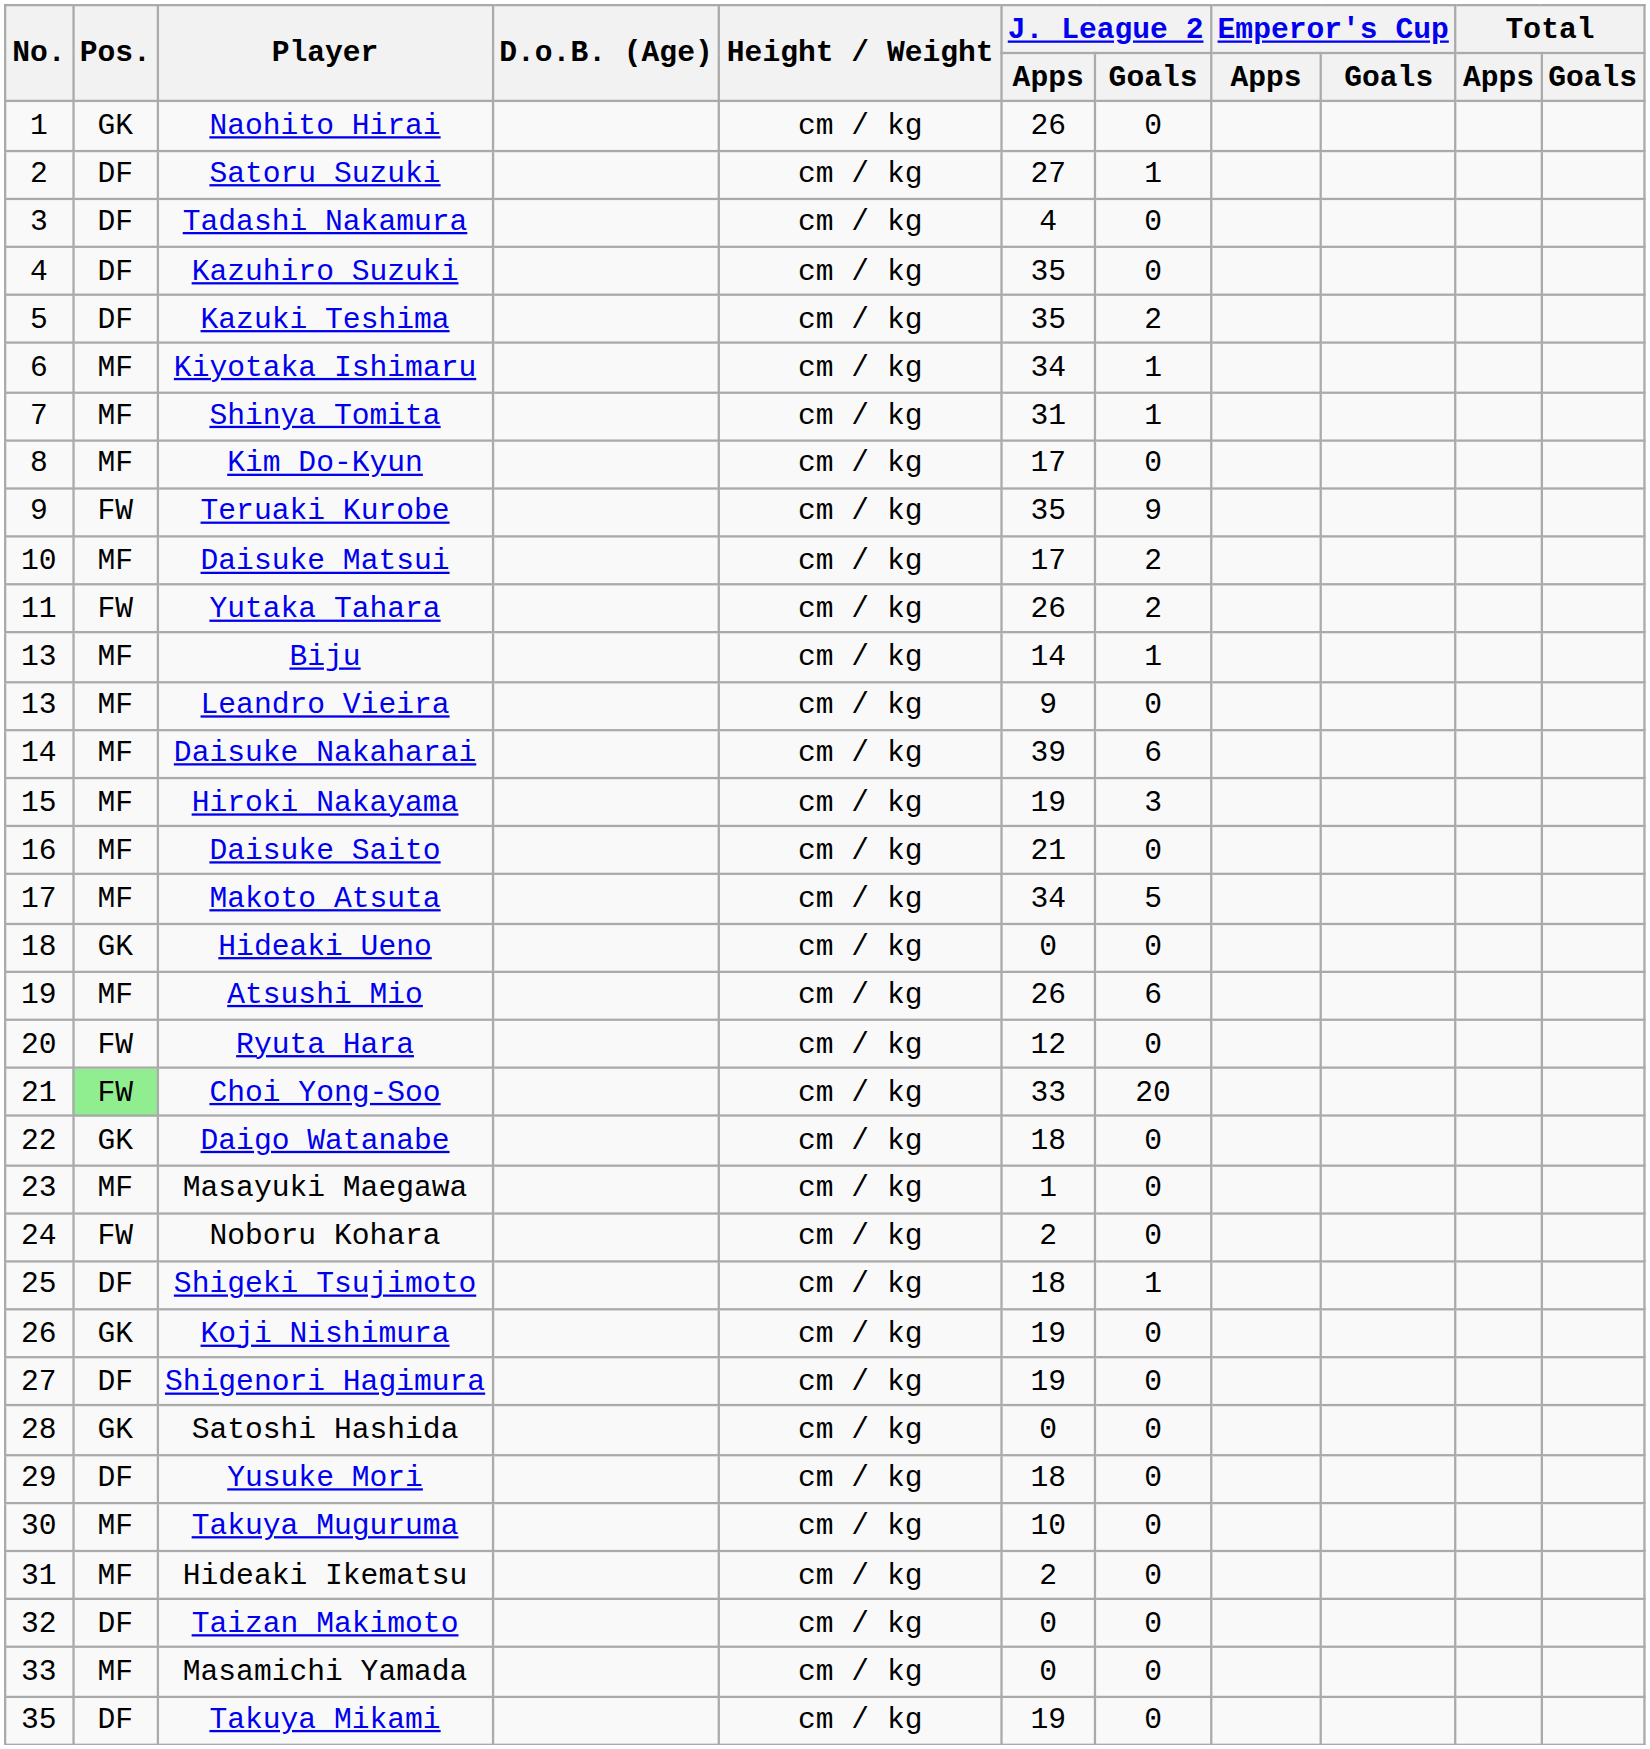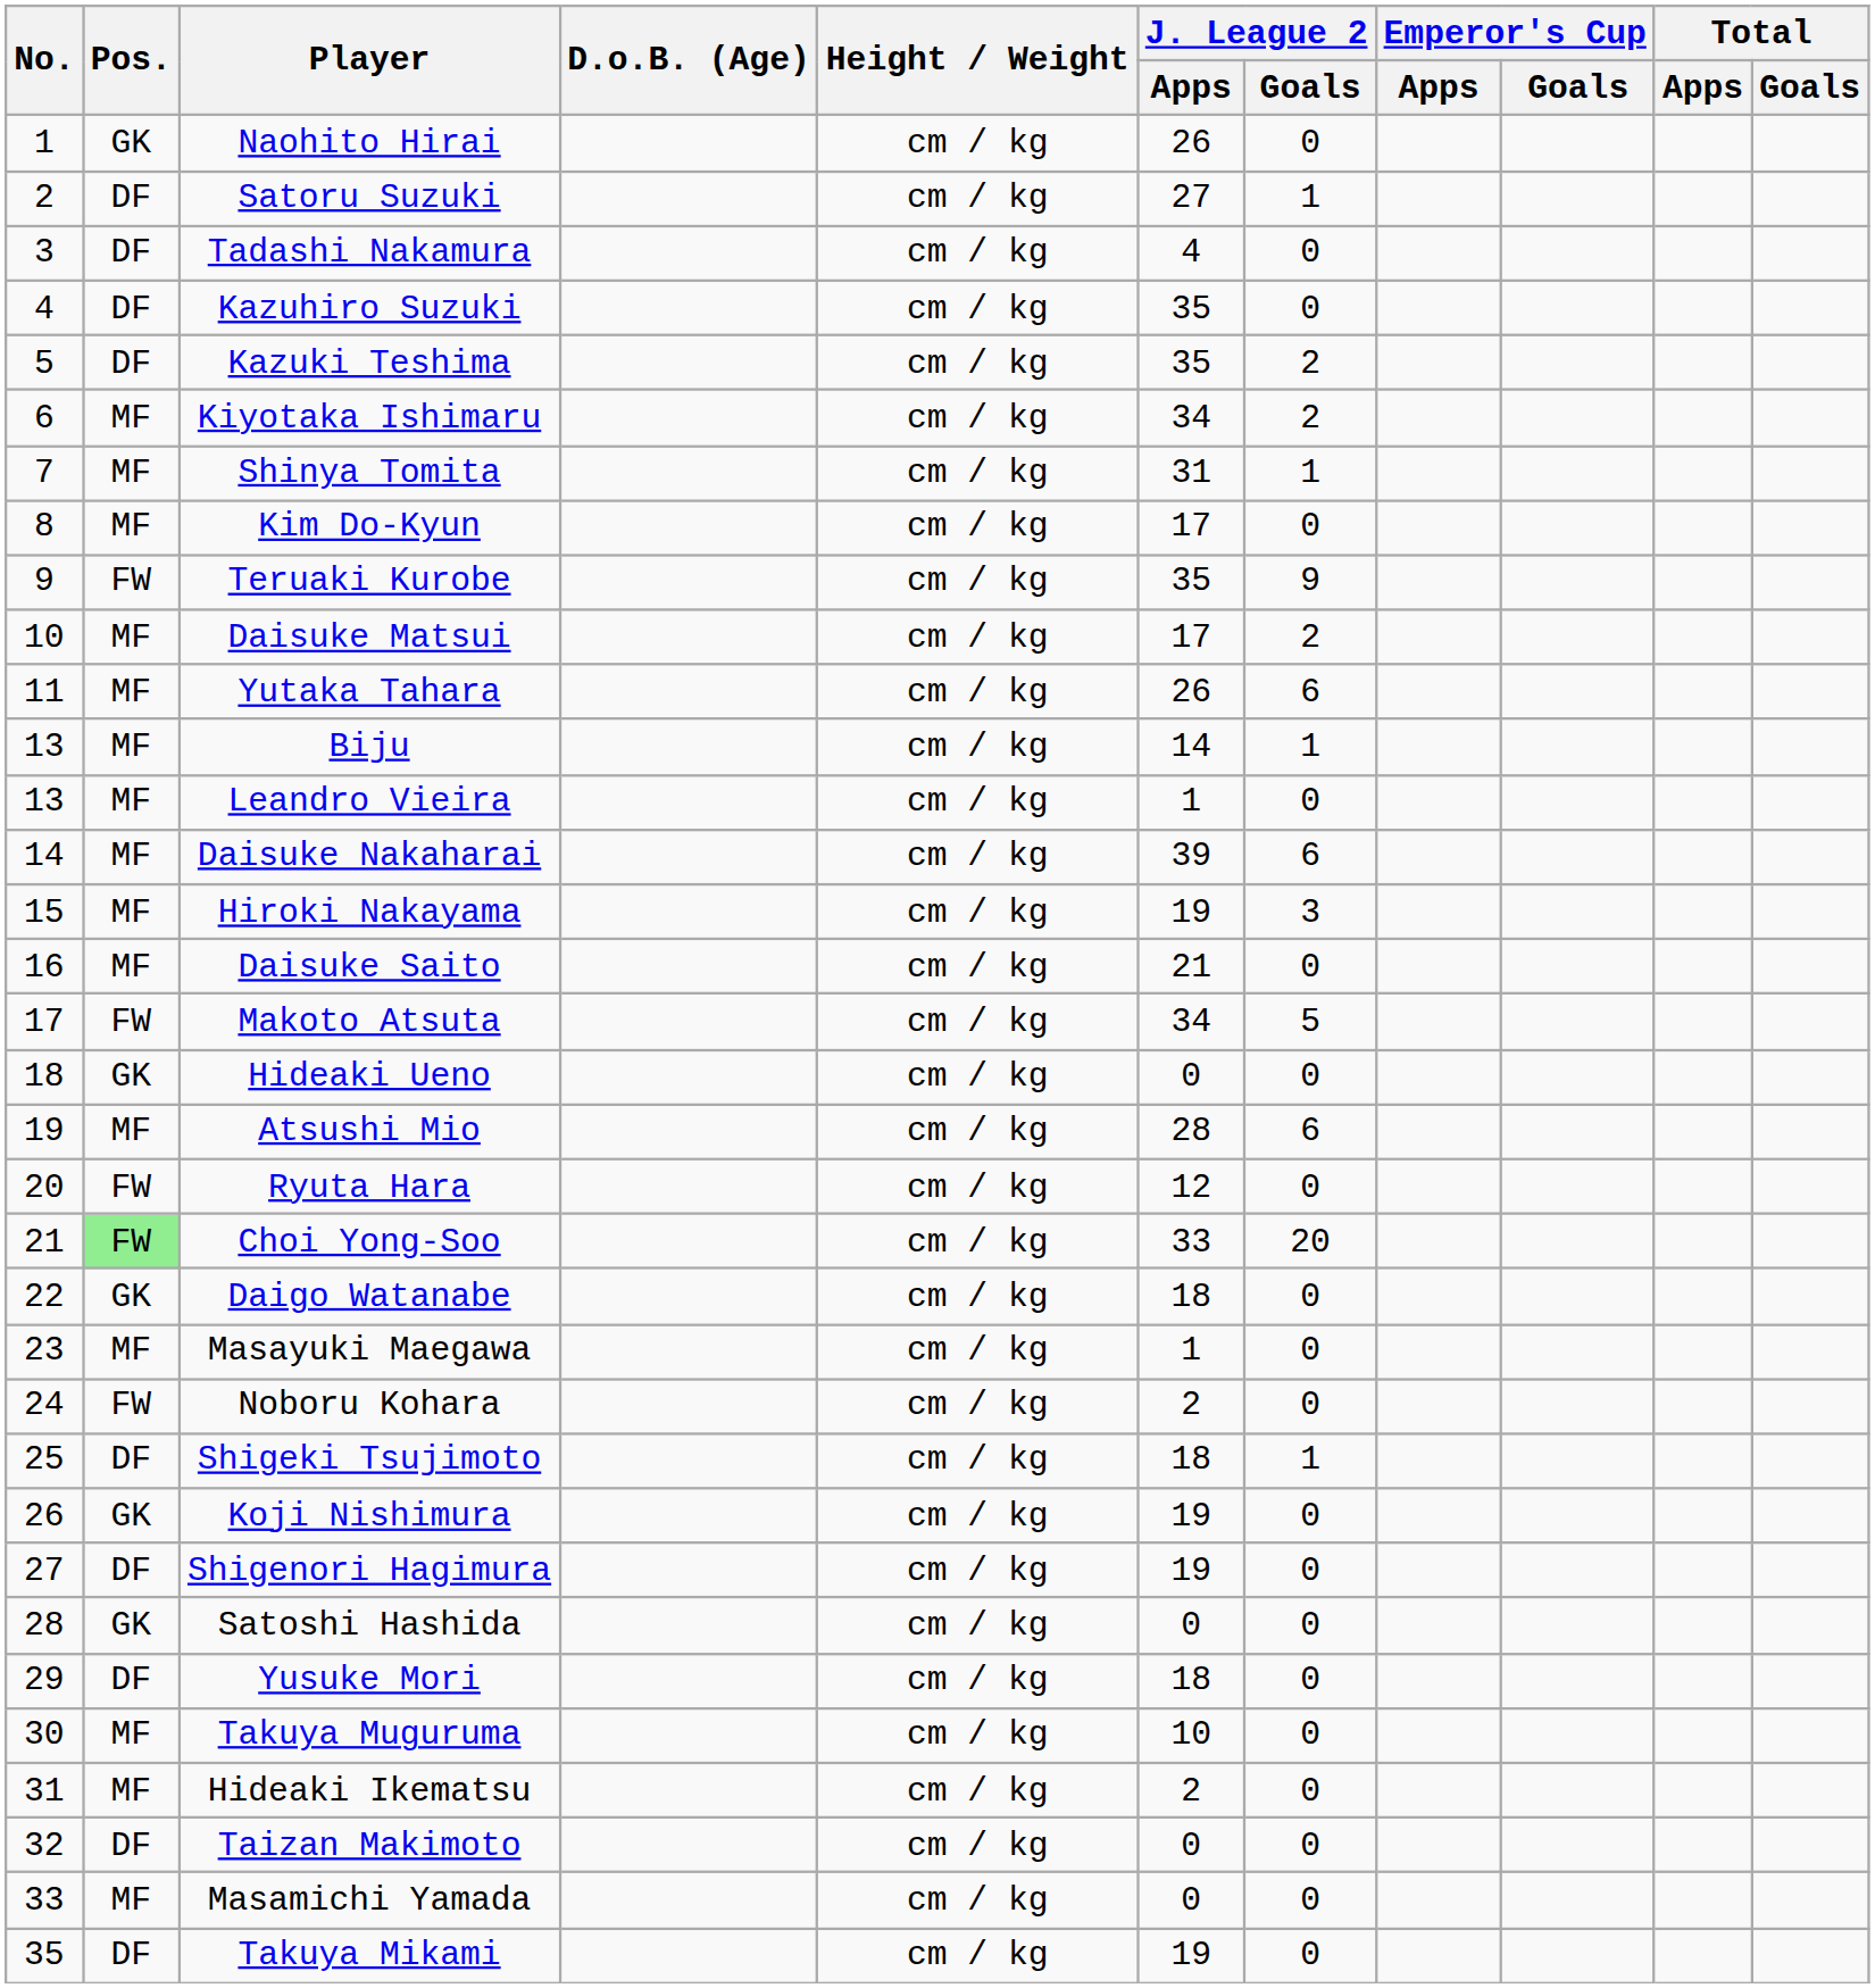Kiyotaka Ishimaru | J. League 2 / Goals: 1 -> 2
Yutaka Tahara | Pos.: FW -> MF
Yutaka Tahara | J. League 2 / Goals: 2 -> 6
Leandro Vieira | J. League 2 / Apps: 9 -> 1
Makoto Atsuta | Pos.: MF -> FW
Atsushi Mio | J. League 2 / Apps: 26 -> 28
